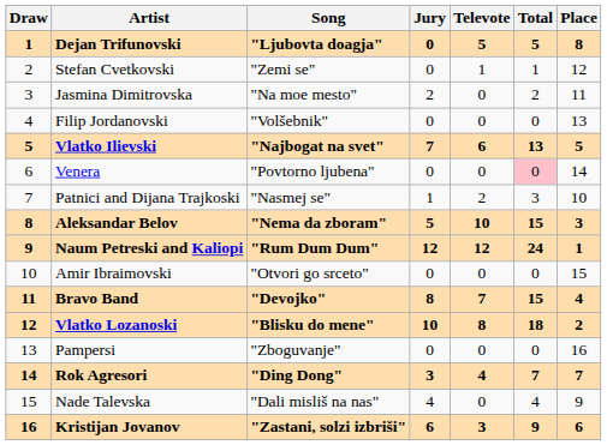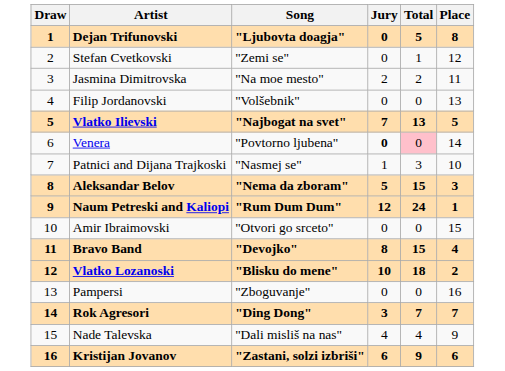- column: Televote | 5 | 1 | 0 | 0 | 6 | 0 | 2 | 10 | 12 | 0 | 7 | 8 | 0 | 4 | 0 | 3
Venera | Jury: normal -> bold
